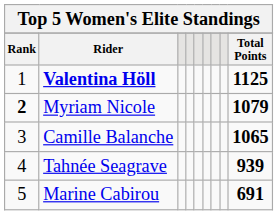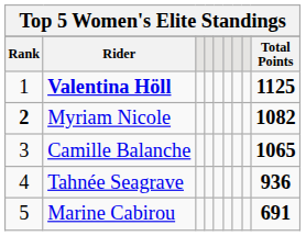Myriam Nicole | Total Points: 1079 -> 1082
Tahnée Seagrave | Total Points: 939 -> 936
